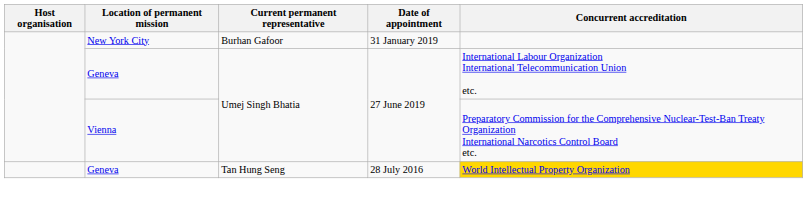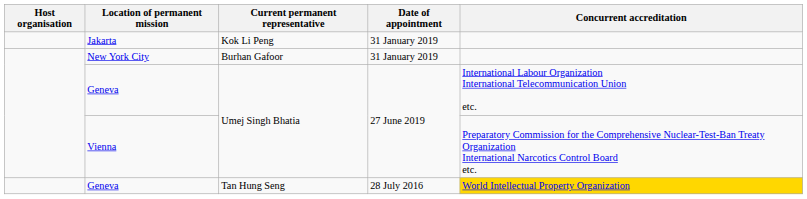+ row: Jakarta | Kok Li Peng | 31 January 2019
